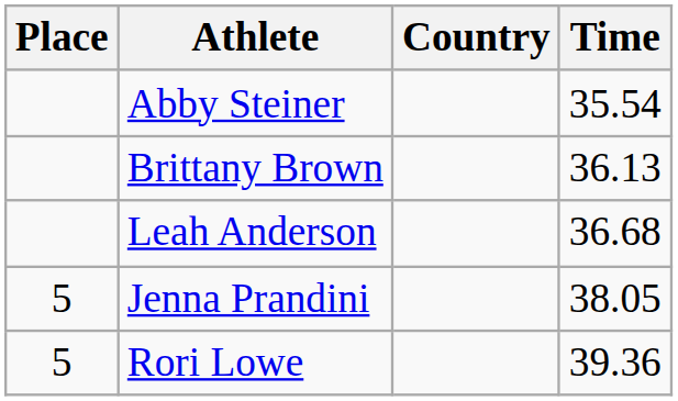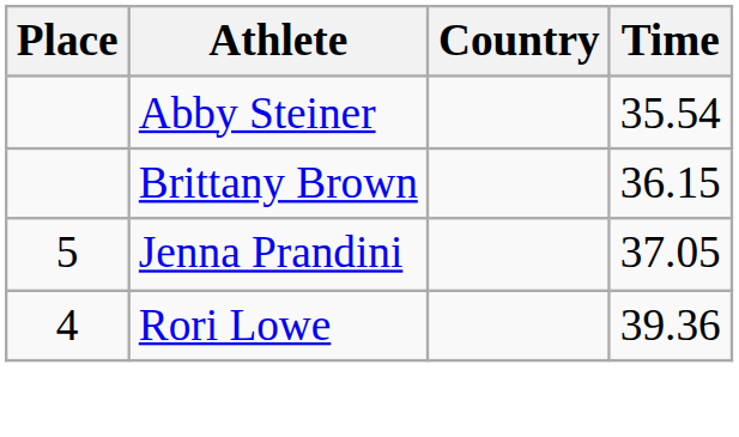Brittany Brown | Time: 36.13 -> 36.15
- row: Leah Anderson | 36.68
Jenna Prandini | Time: 38.05 -> 37.05
Rori Lowe | Place: 5 -> 4
